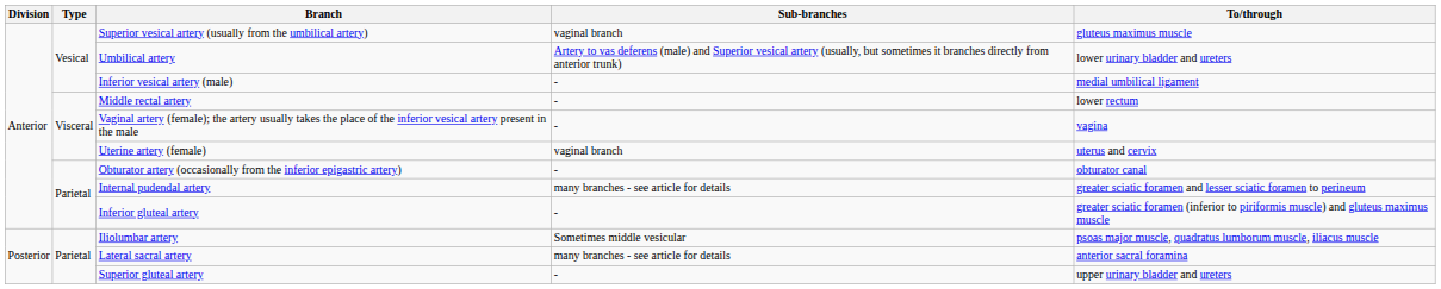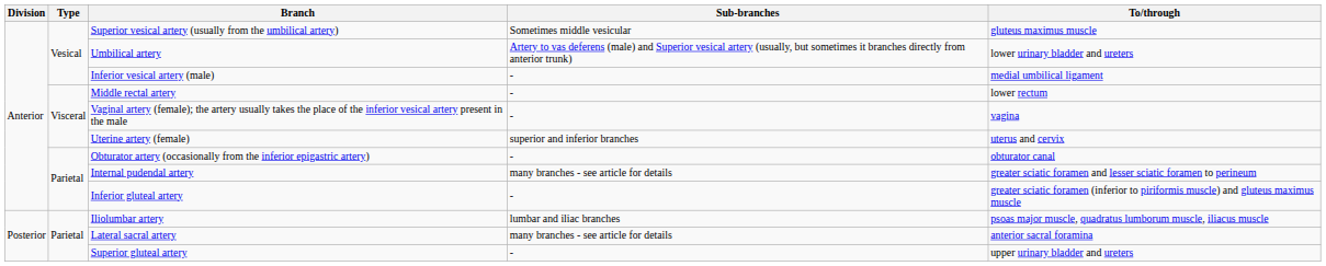Superior vesical artery (usually from the umbilical artery) | Sub-branches: vaginal branch -> Sometimes middle vesicular
Uterine artery (female) | Sub-branches: vaginal branch -> superior and inferior branches
Iliolumbar artery | Sub-branches: Sometimes middle vesicular -> lumbar and iliac branches
